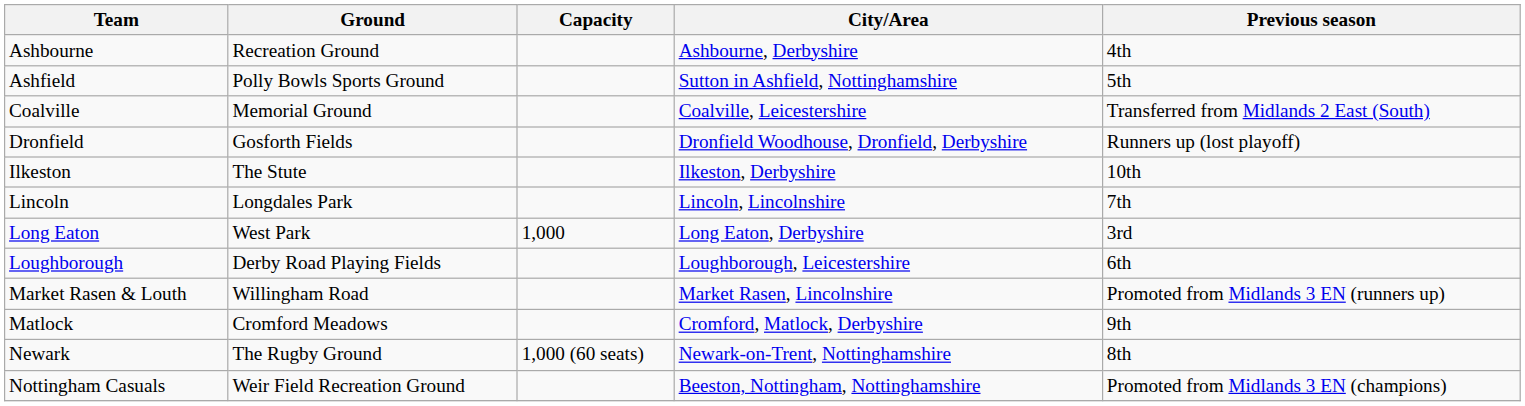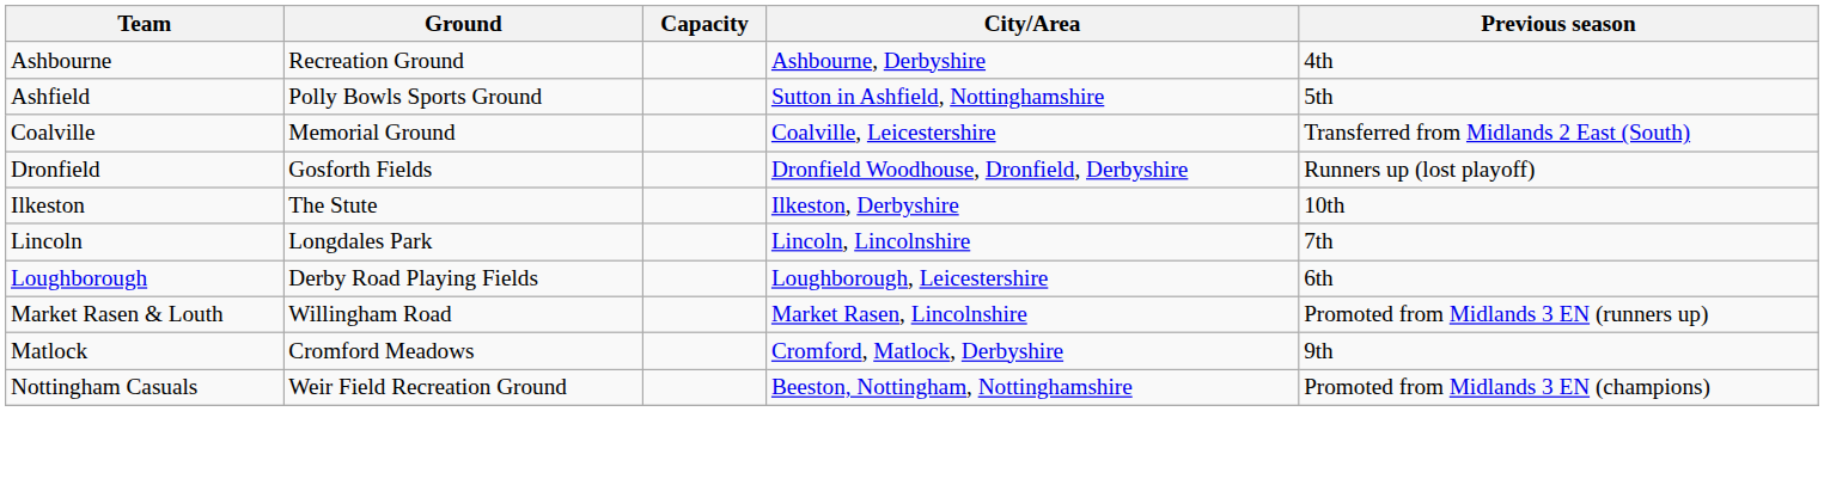- row: Long Eaton | West Park | 1,000 | Long Eaton, Derbyshire | 3rd
- row: Newark | The Rugby Ground | 1,000 (60 seats) | Newark-on-Trent, Nottinghamshire | 8th
